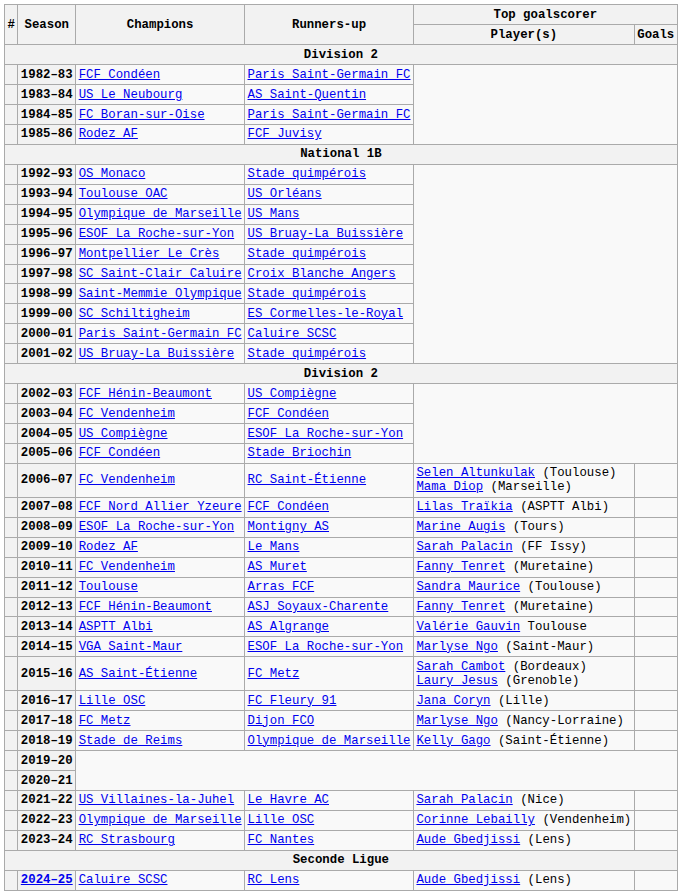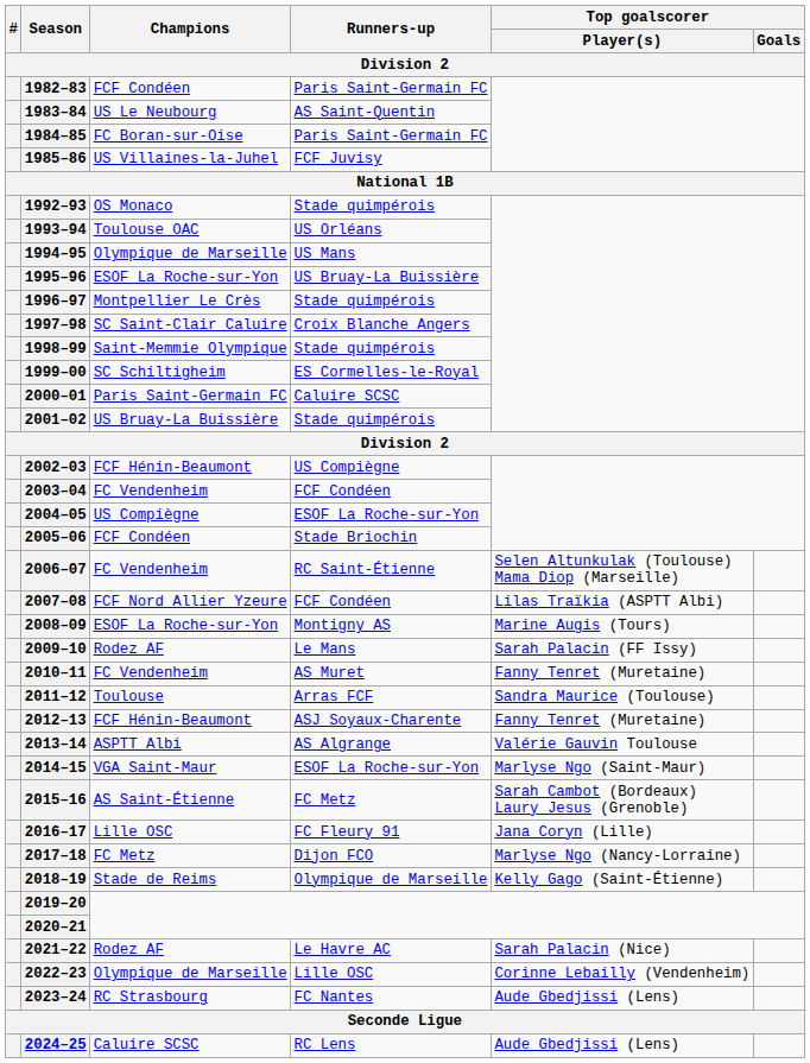1985–86 | Champions: Rodez AF -> US Villaines-la-Juhel
2021–22 | Champions: US Villaines-la-Juhel -> Rodez AF
